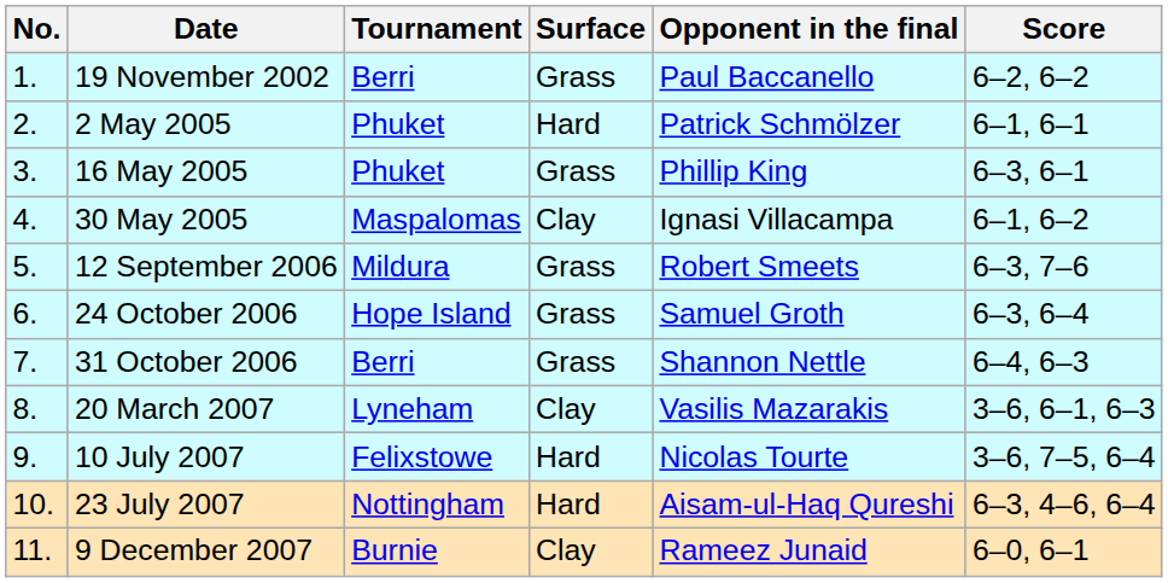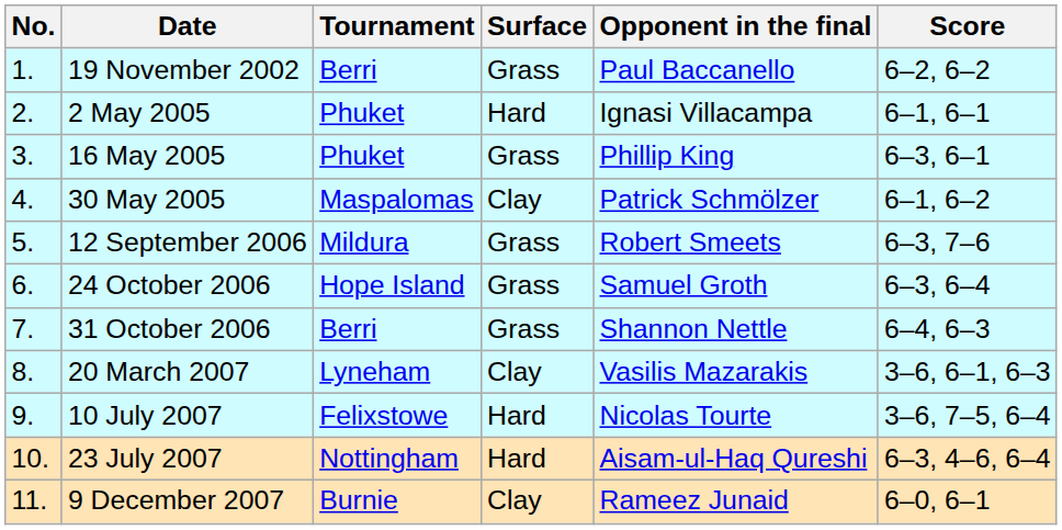2 May 2005 | Opponent in the final: Patrick Schmölzer -> Ignasi Villacampa
30 May 2005 | Opponent in the final: Ignasi Villacampa -> Patrick Schmölzer
